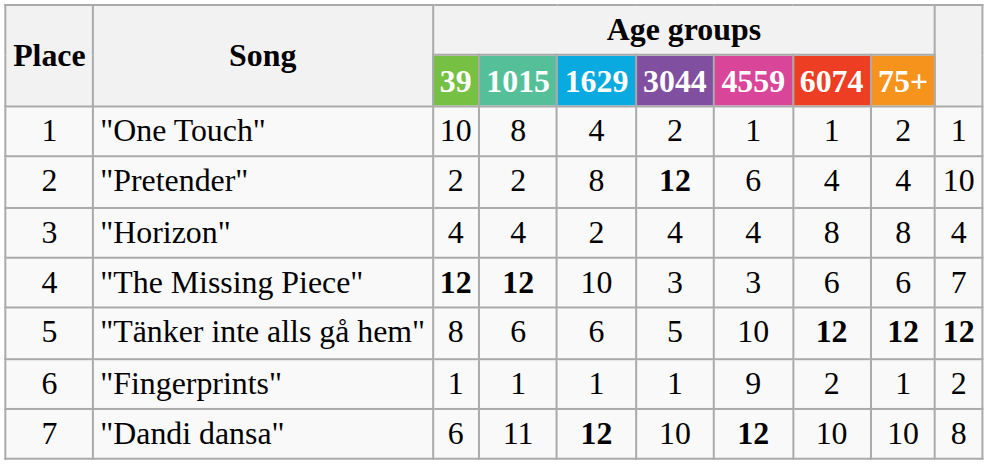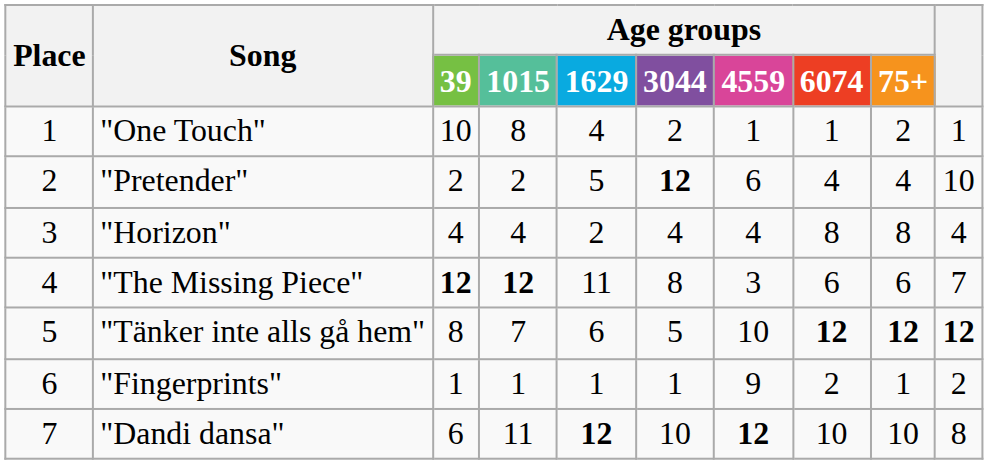"Pretender" | Age groups / 1629: 8 -> 5
"The Missing Piece" | Age groups / 1629: 10 -> 11
"The Missing Piece" | Age groups / 3044: 3 -> 8
"Tänker inte alls gå hem" | Age groups / 1015: 6 -> 7
